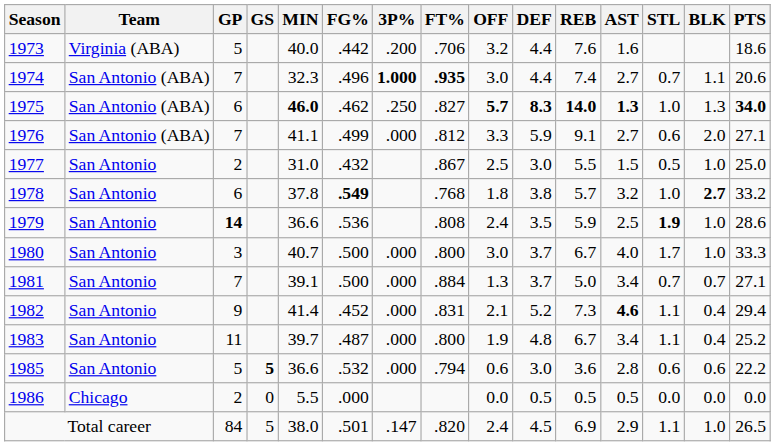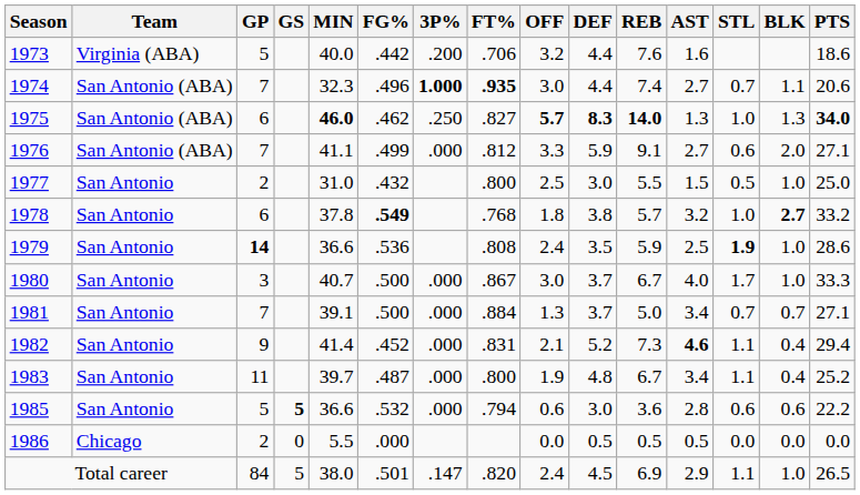1975 | AST: bold -> normal
1977 | FT%: .867 -> .800
1980 | FT%: .800 -> .867
